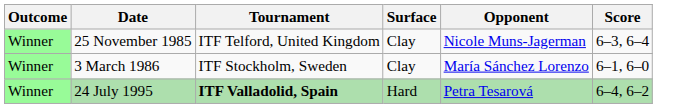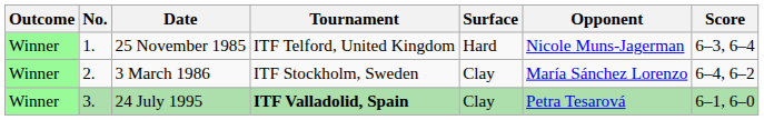+ column: No. | 1. | 2. | 3.
25 November 1985 | Surface: Clay -> Hard
3 March 1986 | Score: 6–1, 6–0 -> 6–4, 6–2
24 July 1995 | Surface: Hard -> Clay
24 July 1995 | Score: 6–4, 6–2 -> 6–1, 6–0
